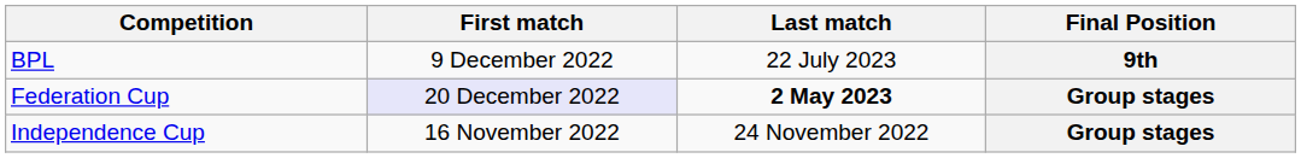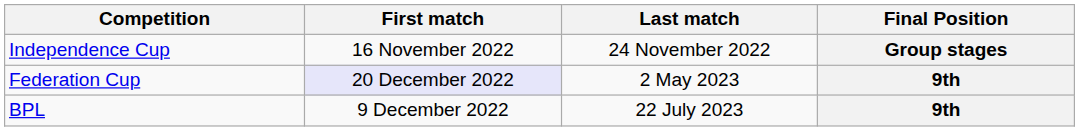rows swapped: BPL <-> Independence Cup
Federation Cup | Last match: bold -> normal
Federation Cup | Final Position: Group stages -> 9th
